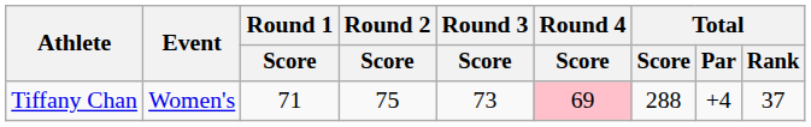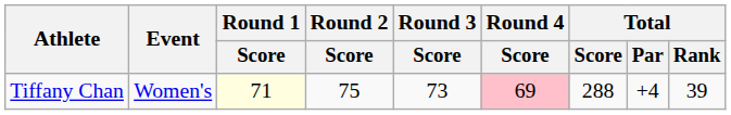Tiffany Chan | Round 1 / Score: no background -> lightyellow background
Tiffany Chan | Total / Rank: 37 -> 39
